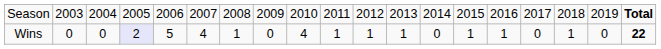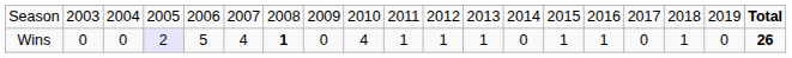Wins | column 7: normal -> bold
Wins | column 19: 22 -> 26
